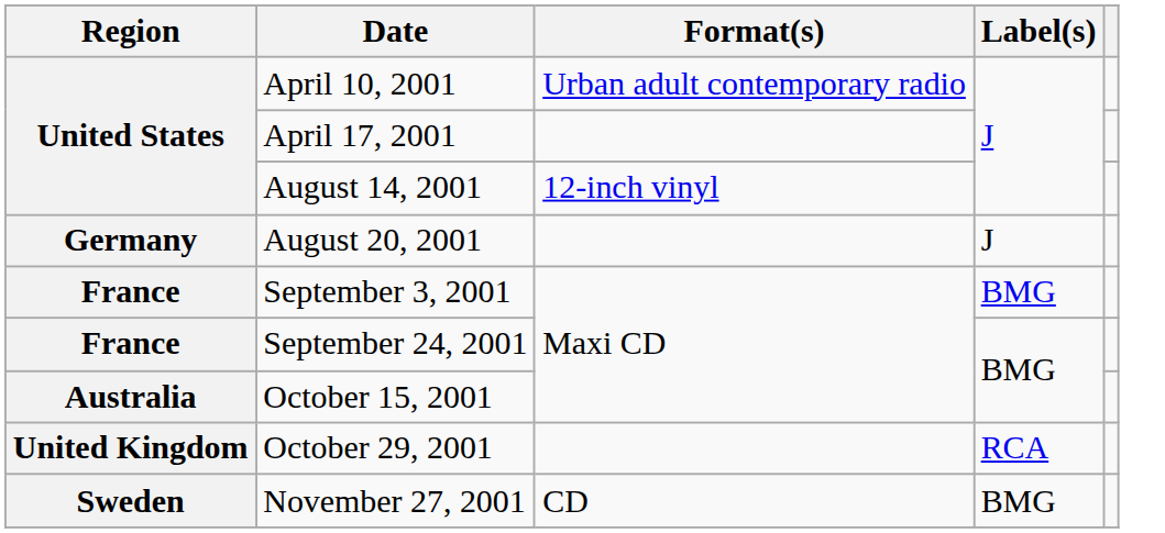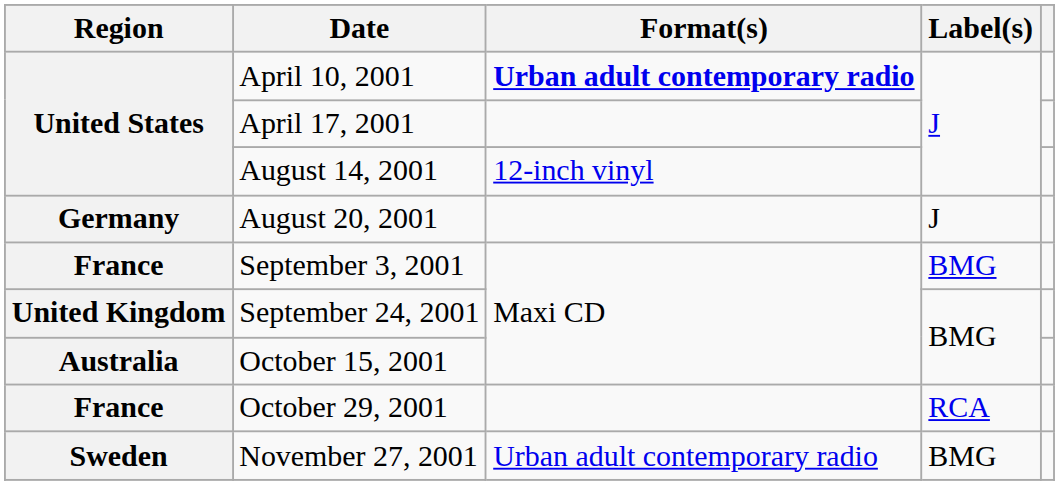April 10, 2001 | Format(s): normal -> bold
September 24, 2001 | Region: France -> United Kingdom
October 29, 2001 | Region: United Kingdom -> France
November 27, 2001 | Format(s): CD -> Urban adult contemporary radio
